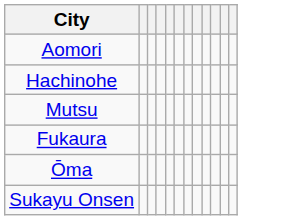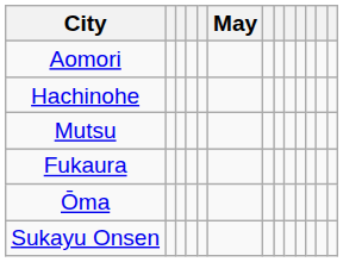+ column: May
